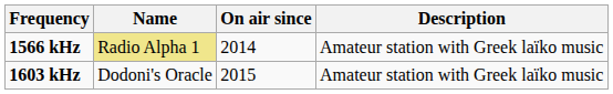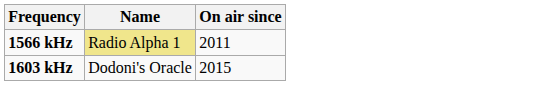- column: Description | Amateur station with Greek laïko music | Amateur station with Greek laïko music
1566 kHz | On air since: 2014 -> 2011
